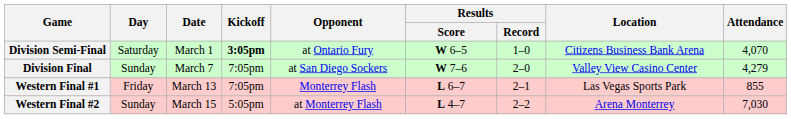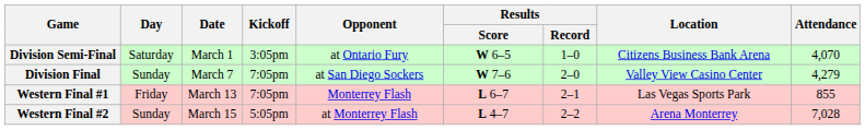Division Semi-Final | Kickoff: bold -> normal
Western Final #2 | Attendance: 7,030 -> 7,028
